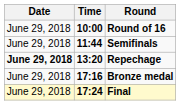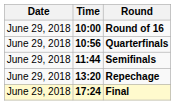+ row: June 29, 2018 | 10:56 | Quarterfinals
Repechage | Date: bold -> normal
- row: June 29, 2018 | 17:16 | Bronze medal
